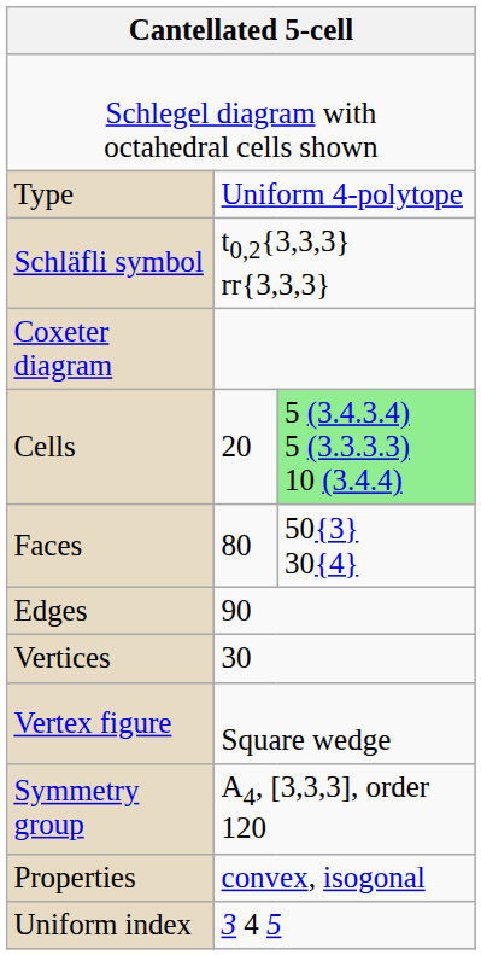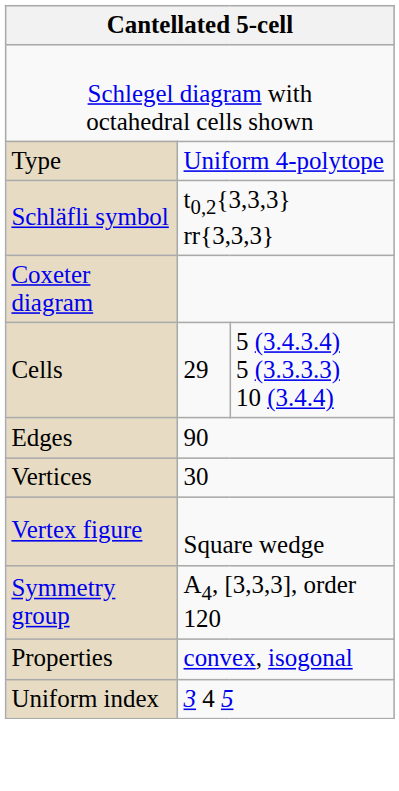Cells | column 2: 20 -> 29
Cells | column 3: lightgreen background -> no background
- row: Faces | 80 | 50{3} 30{4}
